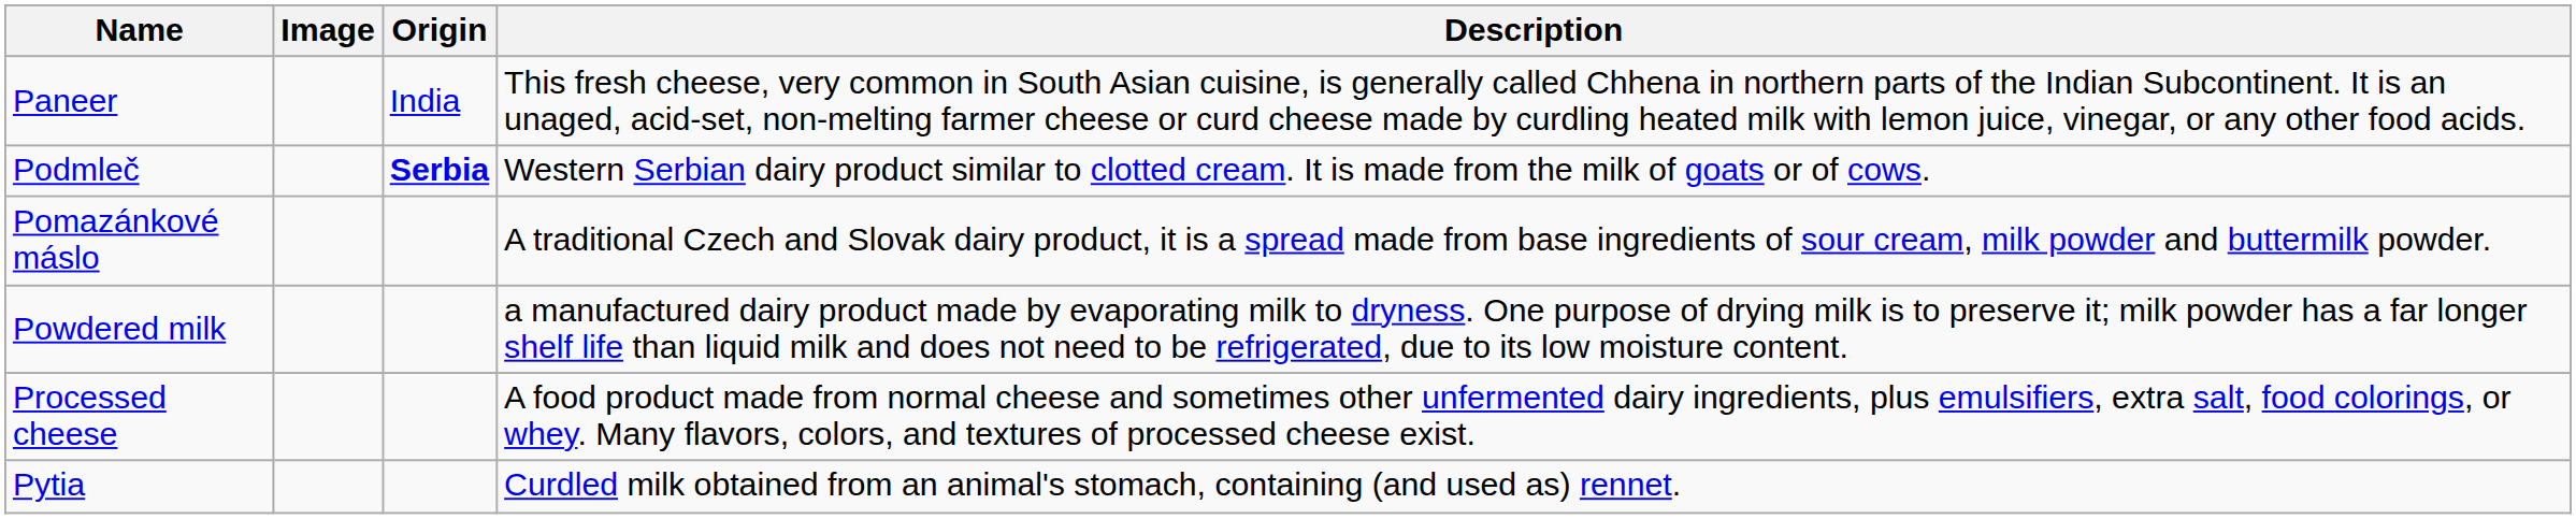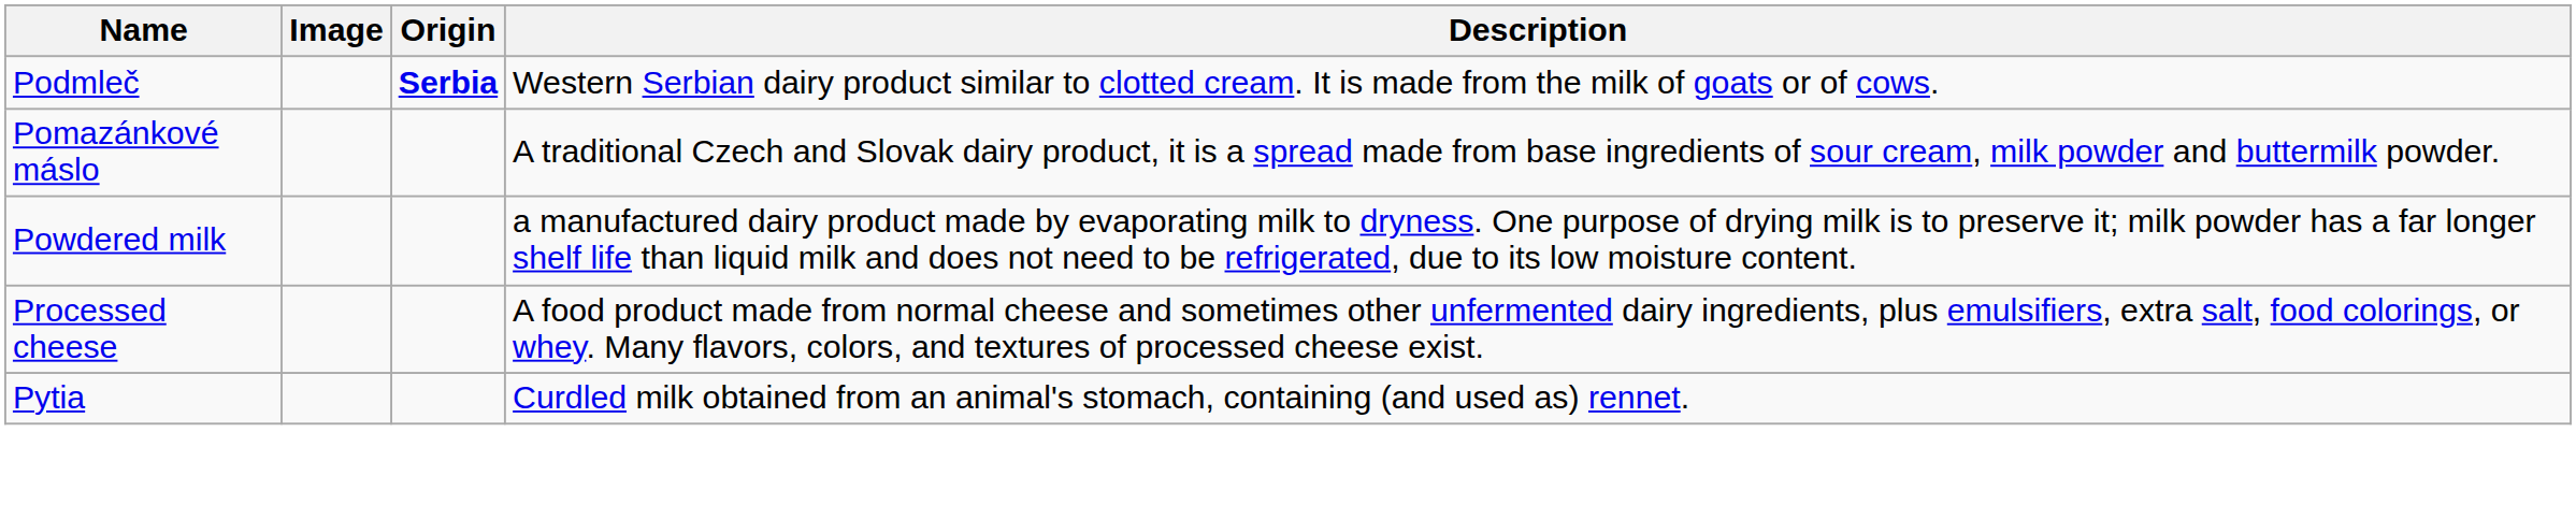- row: Paneer | India | This fresh cheese, very common in South Asian cuisine, is generally called Chhena in northern parts of the Indian Subcontinent. It is an unaged, acid-set, non-melting farmer cheese or curd cheese made by curdling heated milk with lemon juice, vinegar, or any other food acids.
